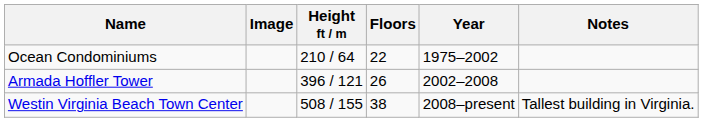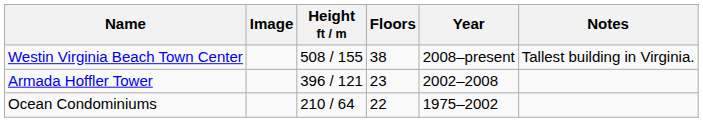rows swapped: Ocean Condominiums <-> Westin Virginia Beach Town Center
Armada Hoffler Tower | Floors: 26 -> 23
